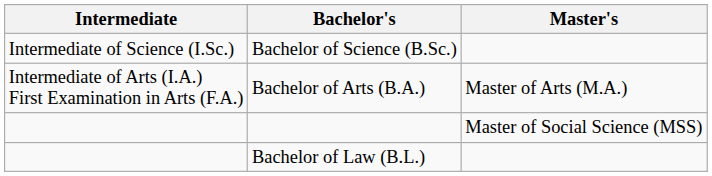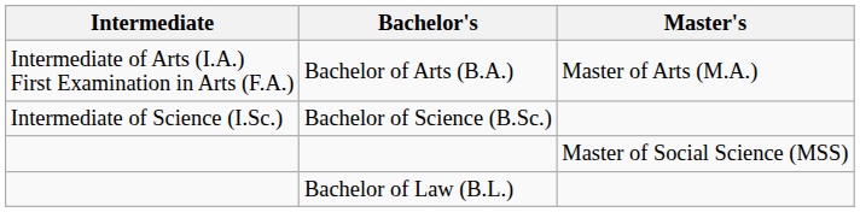rows swapped: Bachelor of Arts (B.A.) <-> Bachelor of Science (B.Sc.)
